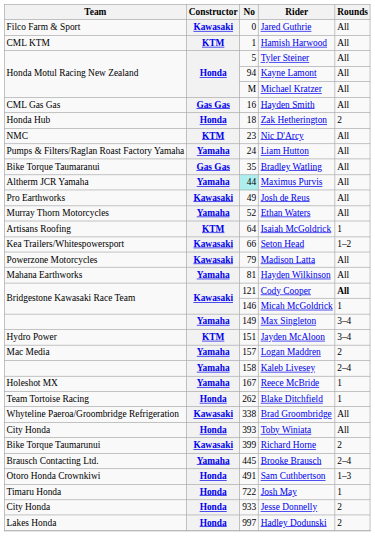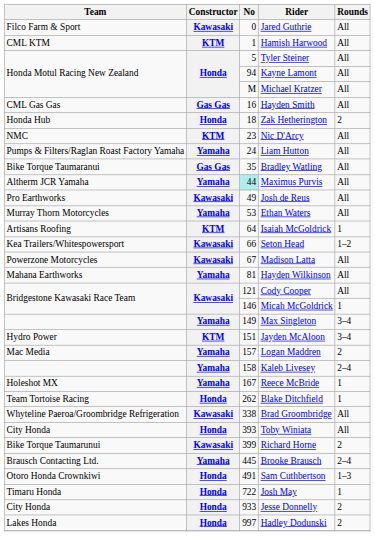Ethan Waters | No: 52 -> 53
Madison Latta | No: 79 -> 67
Cody Cooper | Rounds: bold -> normal
